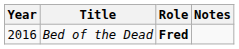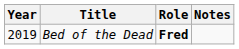Bed of the Dead | Year: 2016 -> 2019
